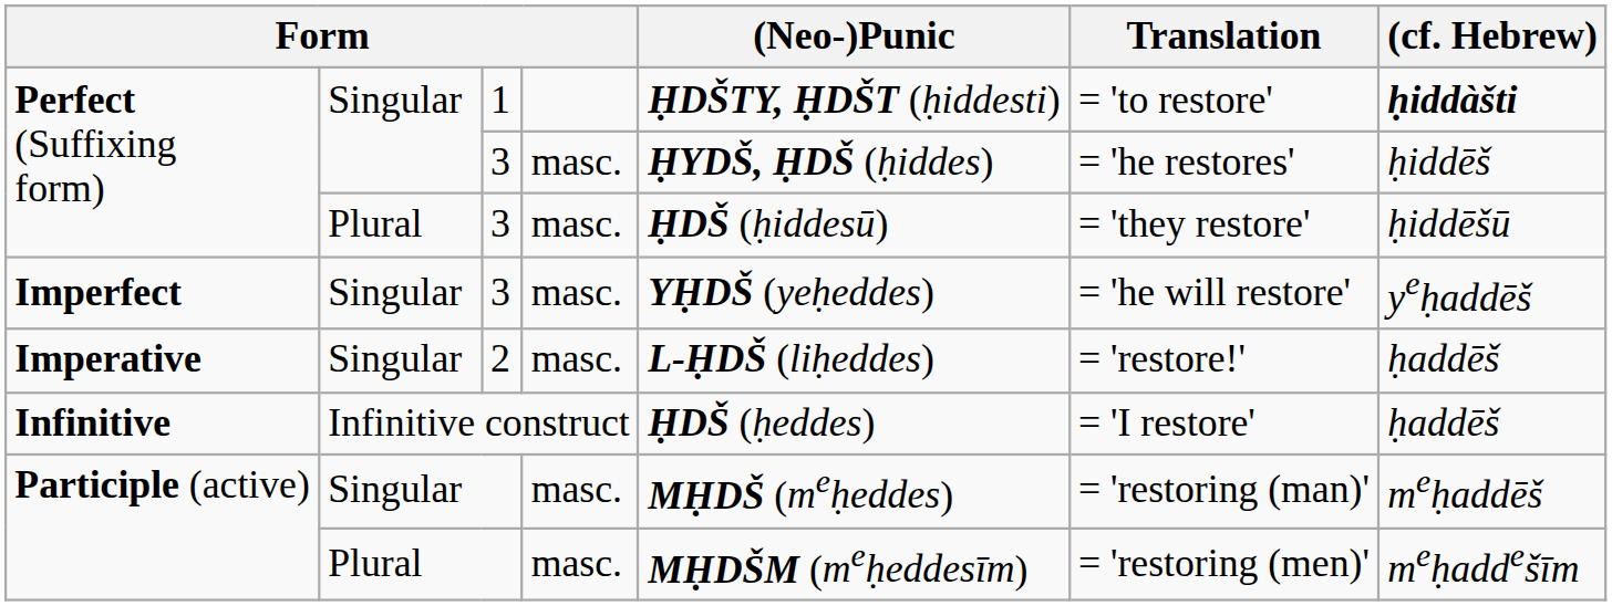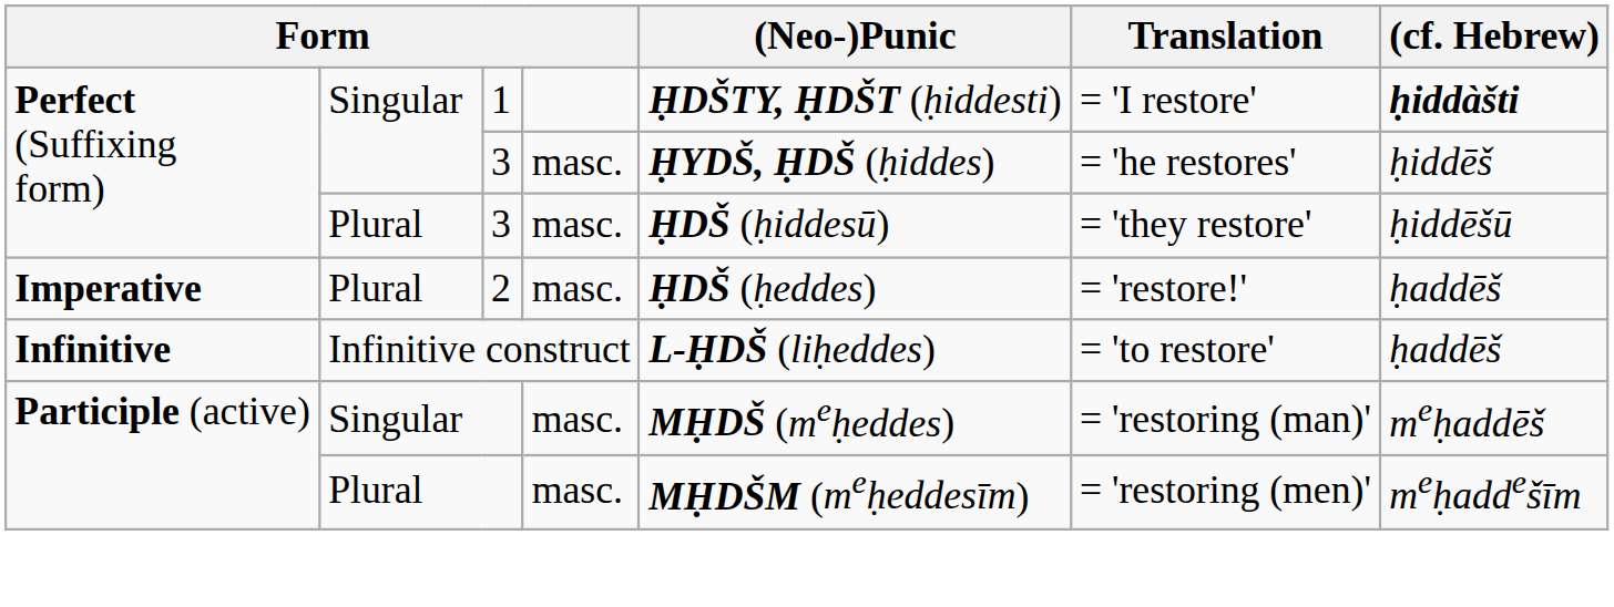1 | Translation: = 'to restore' -> = 'I restore'
- row: Imperfect | Singular | 3 | masc. | YḤDŠ (yeḥeddes) | = 'he will restore' | yeḥaddēš
2 | column 2: Singular -> Plural
2 | (Neo-)Punic: L-ḤDŠ (liḥeddes) -> ḤDŠ (ḥeddes)
Infinitive construct | (Neo-)Punic: ḤDŠ (ḥeddes) -> L-ḤDŠ (liḥeddes)
Infinitive construct | Translation: = 'I restore' -> = 'to restore'
